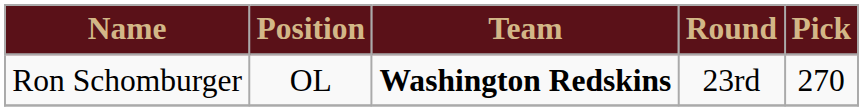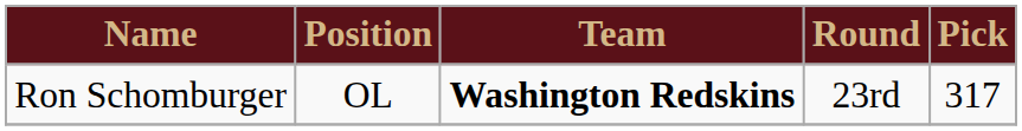Ron Schomburger | Pick: 270 -> 317
